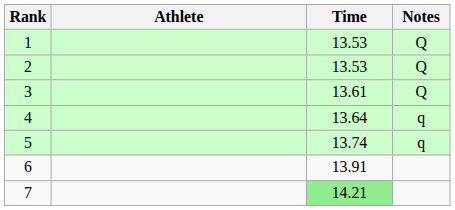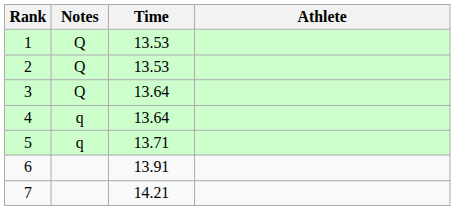columns swapped: Athlete <-> Notes
3 | Time: 13.61 -> 13.64
5 | Time: 13.74 -> 13.71
7 | Time: lightgreen background -> no background
